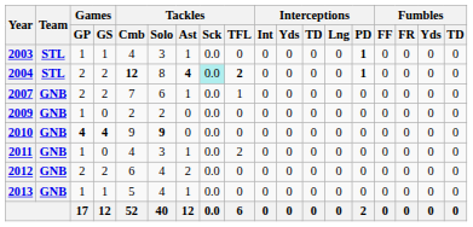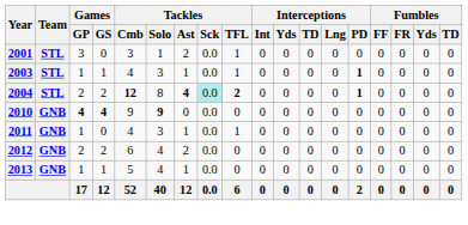+ row: 2001 | STL | 3 | 0 | 3 | 1 | 2 | 0.0 | 1 | 0 | 0 | 0 | 0 | 0 | 0 | 0 | 0 | 0
2003 | Tackles / TFL: 0 -> 1
- row: 2007 | GNB | 2 | 2 | 7 | 6 | 1 | 0.0 | 1 | 0 | 0 | 0 | 0 | 0 | 0 | 0 | 0 | 0
- row: 2009 | GNB | 1 | 0 | 2 | 2 | 0 | 0.0 | 0 | 0 | 0 | 0 | 0 | 0 | 0 | 0 | 0 | 0
2011 | Tackles / TFL: 2 -> 1
